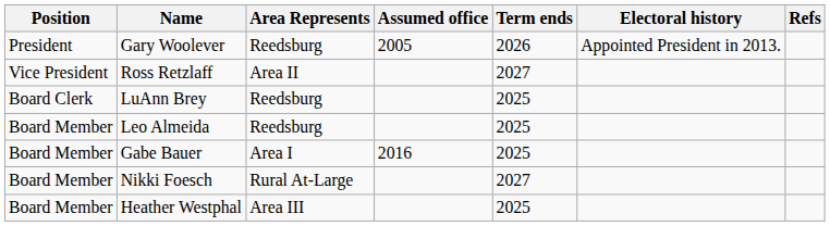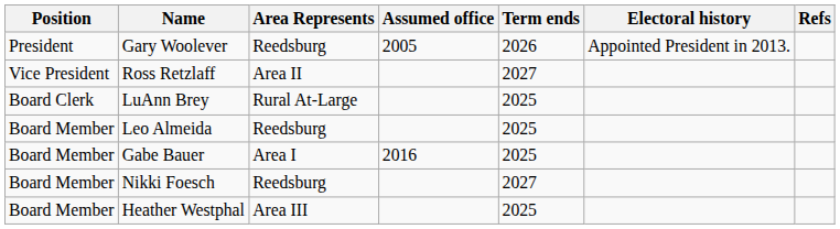LuAnn Brey | Area Represents: Reedsburg -> Rural At-Large
Nikki Foesch | Area Represents: Rural At-Large -> Reedsburg
